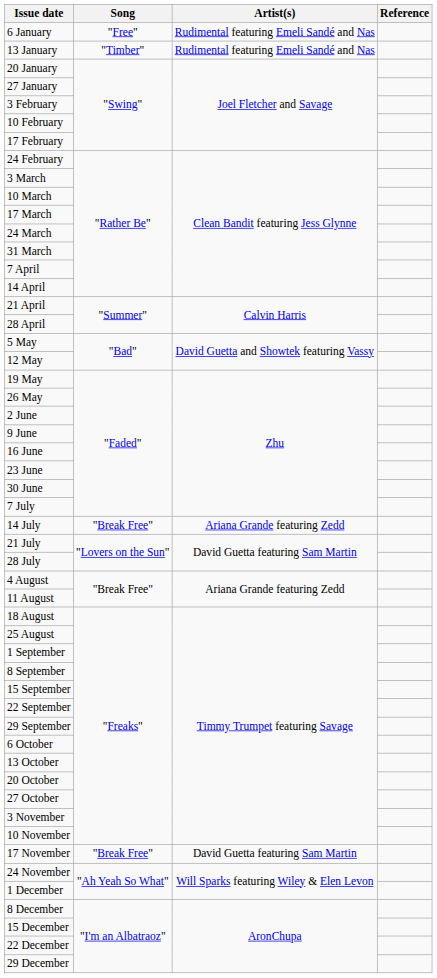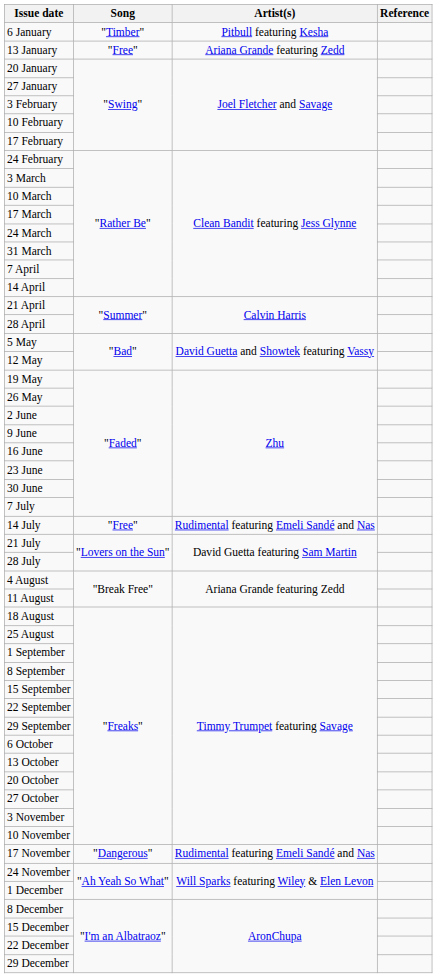6 January | Song: "Free" -> "Timber"
6 January | Artist(s): Rudimental featuring Emeli Sandé and Nas -> Pitbull featuring Kesha
13 January | Song: "Timber" -> "Free"
13 January | Artist(s): Rudimental featuring Emeli Sandé and Nas -> Ariana Grande featuring Zedd
14 July | Song: "Break Free" -> "Free"
14 July | Artist(s): Ariana Grande featuring Zedd -> Rudimental featuring Emeli Sandé and Nas
17 November | Song: "Break Free" -> "Dangerous"
17 November | Artist(s): David Guetta featuring Sam Martin -> Rudimental featuring Emeli Sandé and Nas
